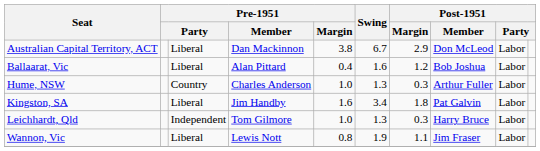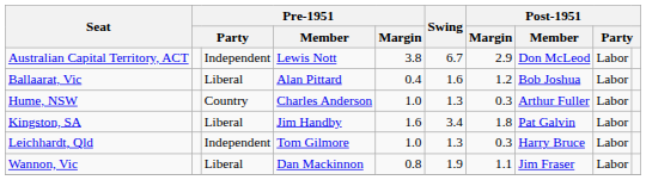Australian Capital Territory, ACT | column 3: Liberal -> Independent
Australian Capital Territory, ACT | Pre-1951 / Member: Dan Mackinnon -> Lewis Nott
Wannon, Vic | Pre-1951 / Member: Lewis Nott -> Dan Mackinnon
